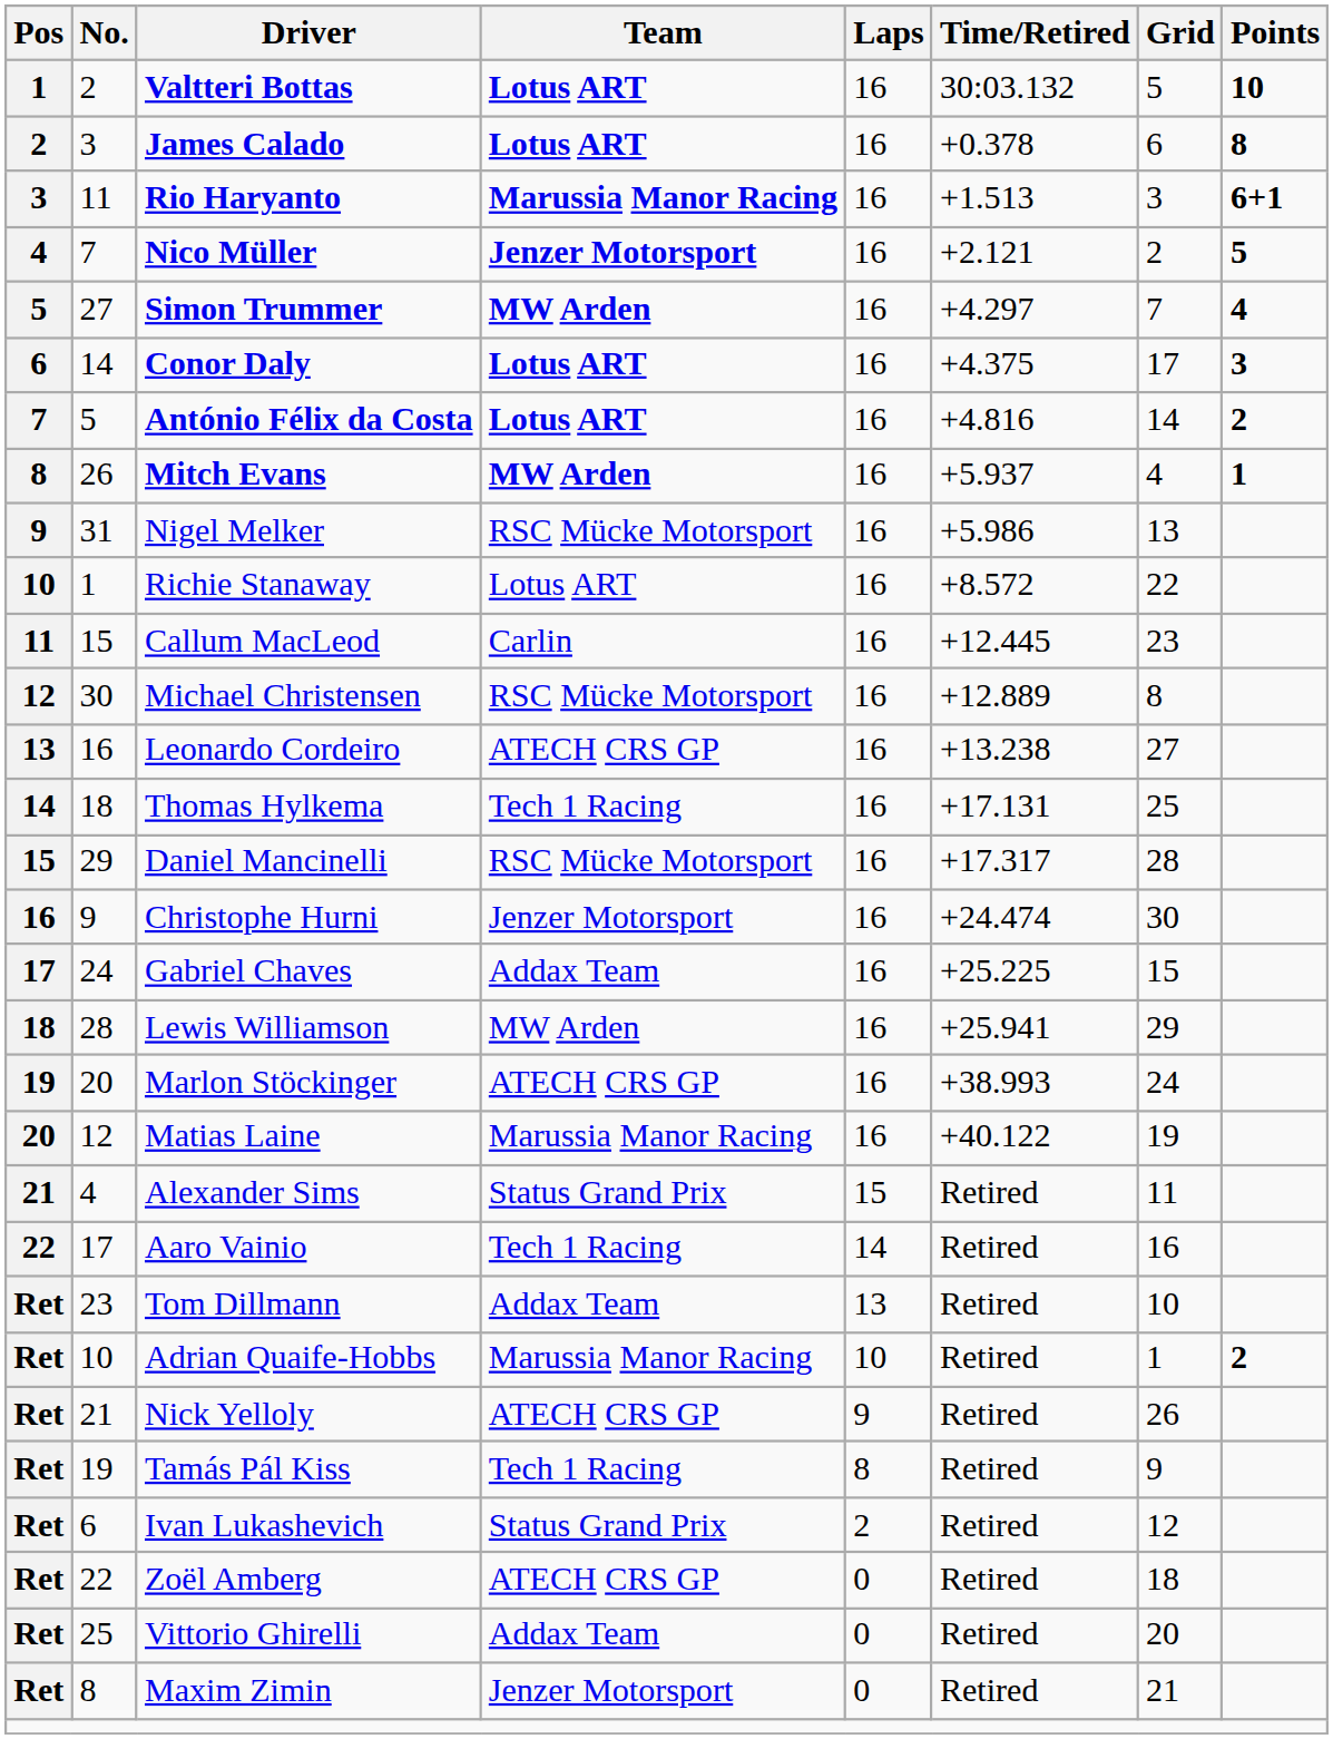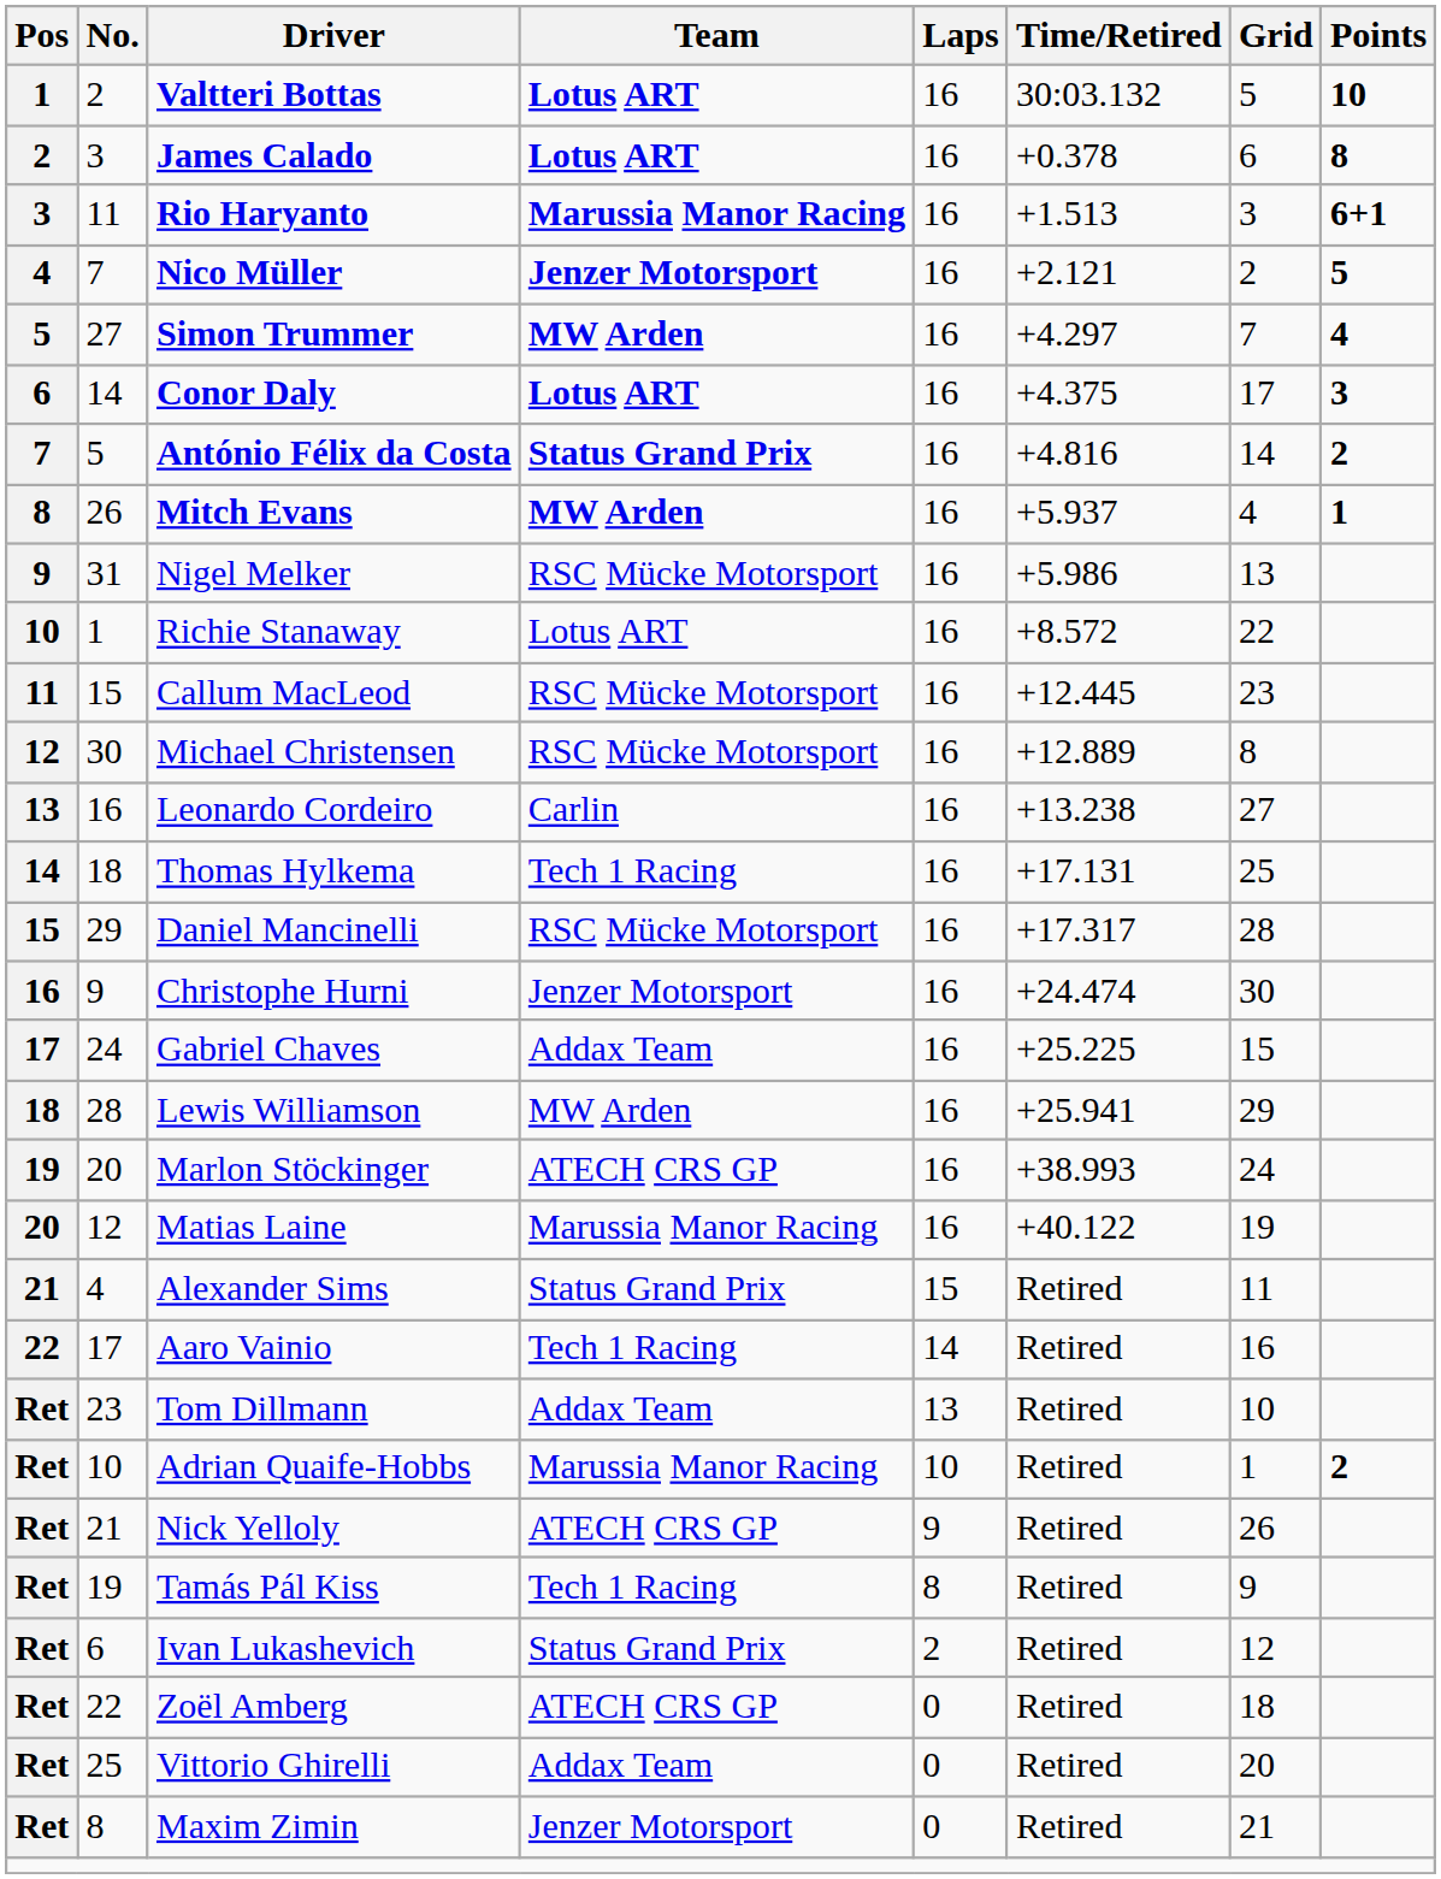António Félix da Costa | Team: Lotus ART -> Status Grand Prix
Callum MacLeod | Team: Carlin -> RSC Mücke Motorsport
Leonardo Cordeiro | Team: ATECH CRS GP -> Carlin
